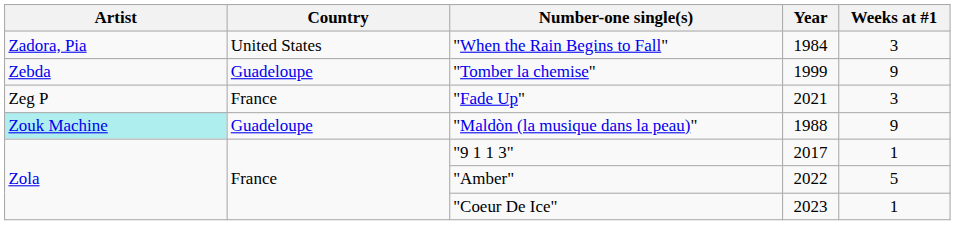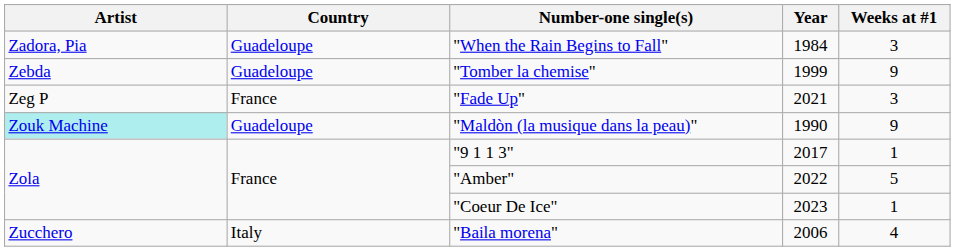"When the Rain Begins to Fall" | Country: United States -> Guadeloupe
"Maldòn (la musique dans la peau)" | Year: 1988 -> 1990
+ row: Zucchero | Italy | "Baila morena" | 2006 | 4
